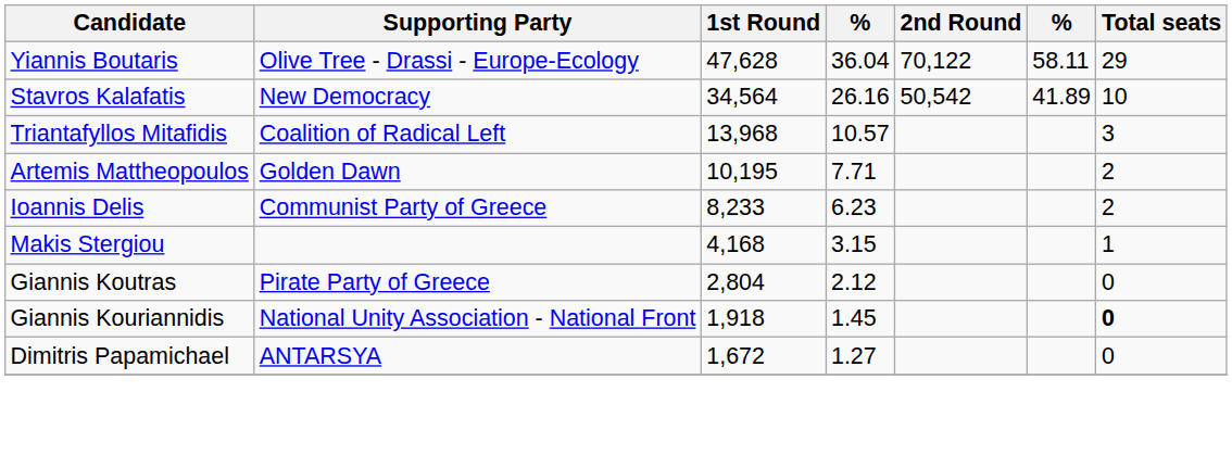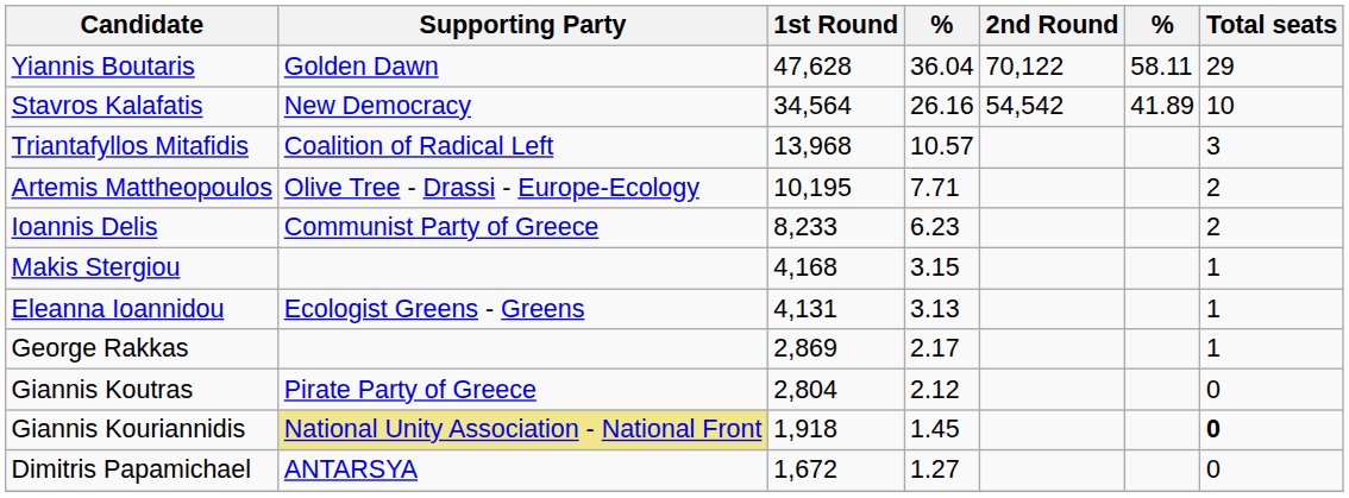Yiannis Boutaris | Supporting Party: Olive Tree - Drassi - Europe-Ecology -> Golden Dawn
Stavros Kalafatis | 2nd Round: 50,542 -> 54,542
Artemis Mattheopoulos | Supporting Party: Golden Dawn -> Olive Tree - Drassi - Europe-Ecology
+ row: Eleanna Ioannidou | Ecologist Greens - Greens | 4,131 | 3.13 | 1
+ row: George Rakkas | 2,869 | 2.17 | 1
Giannis Kouriannidis | Supporting Party: no background -> khaki background
